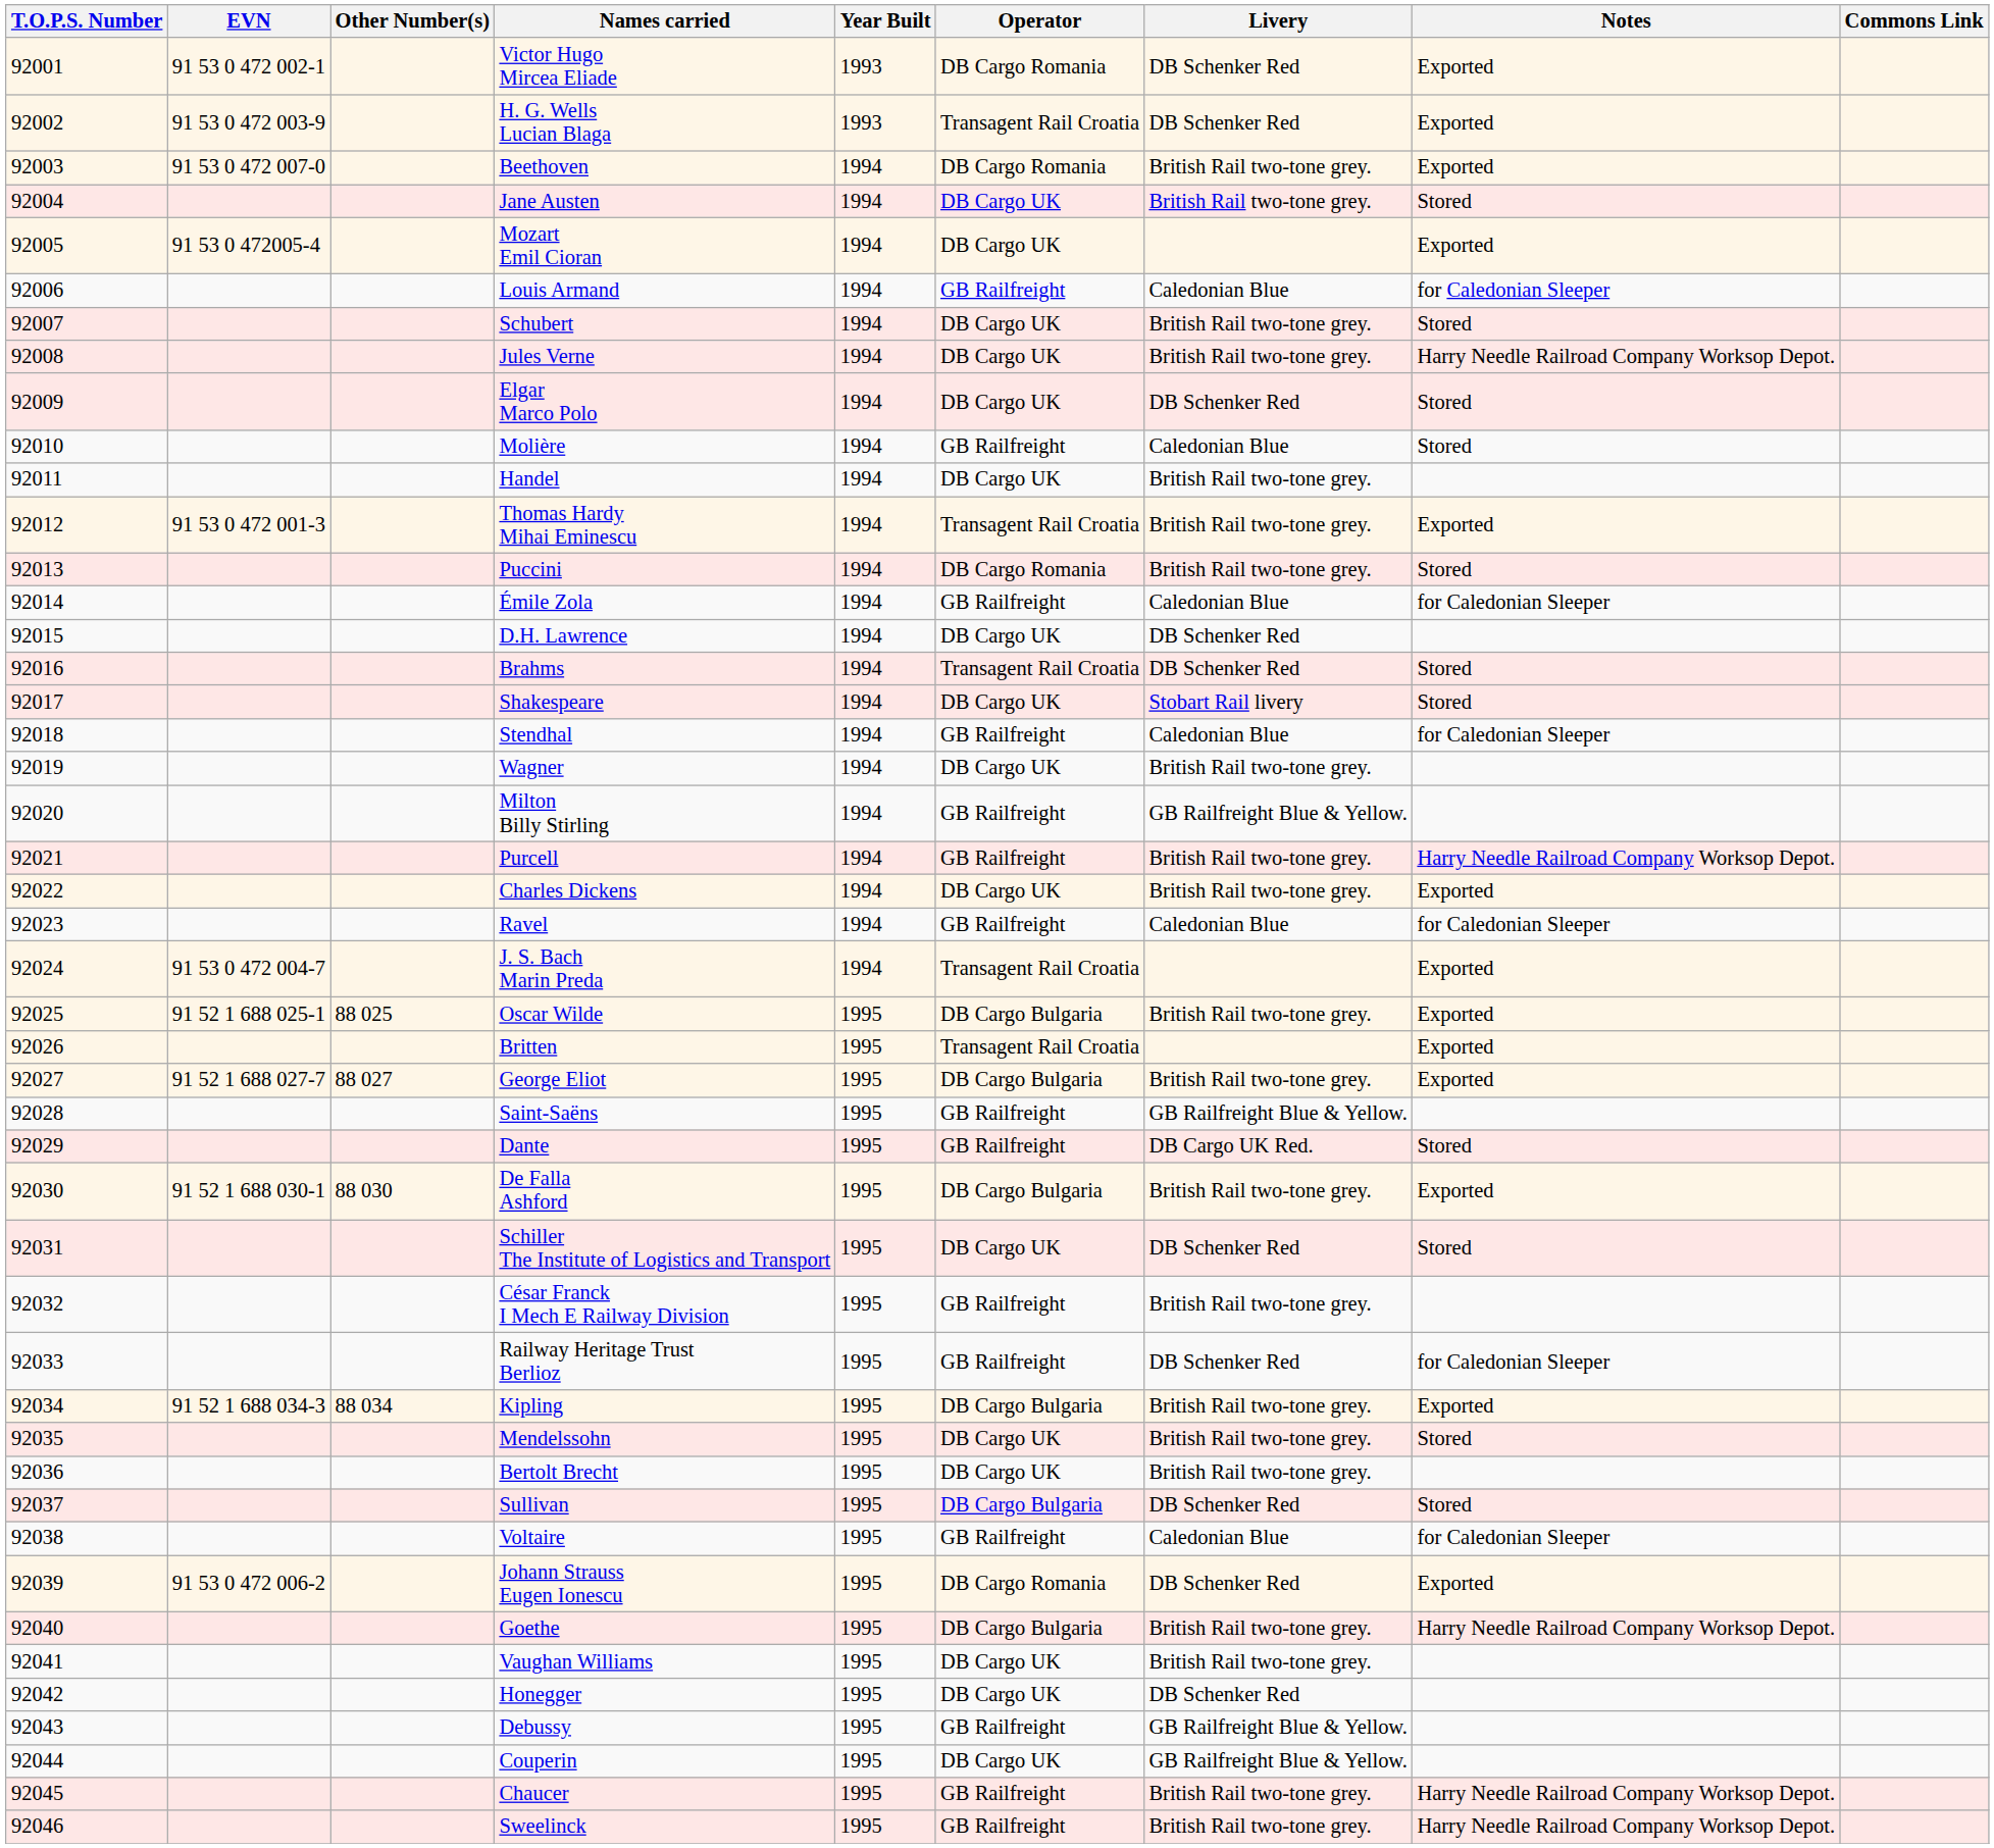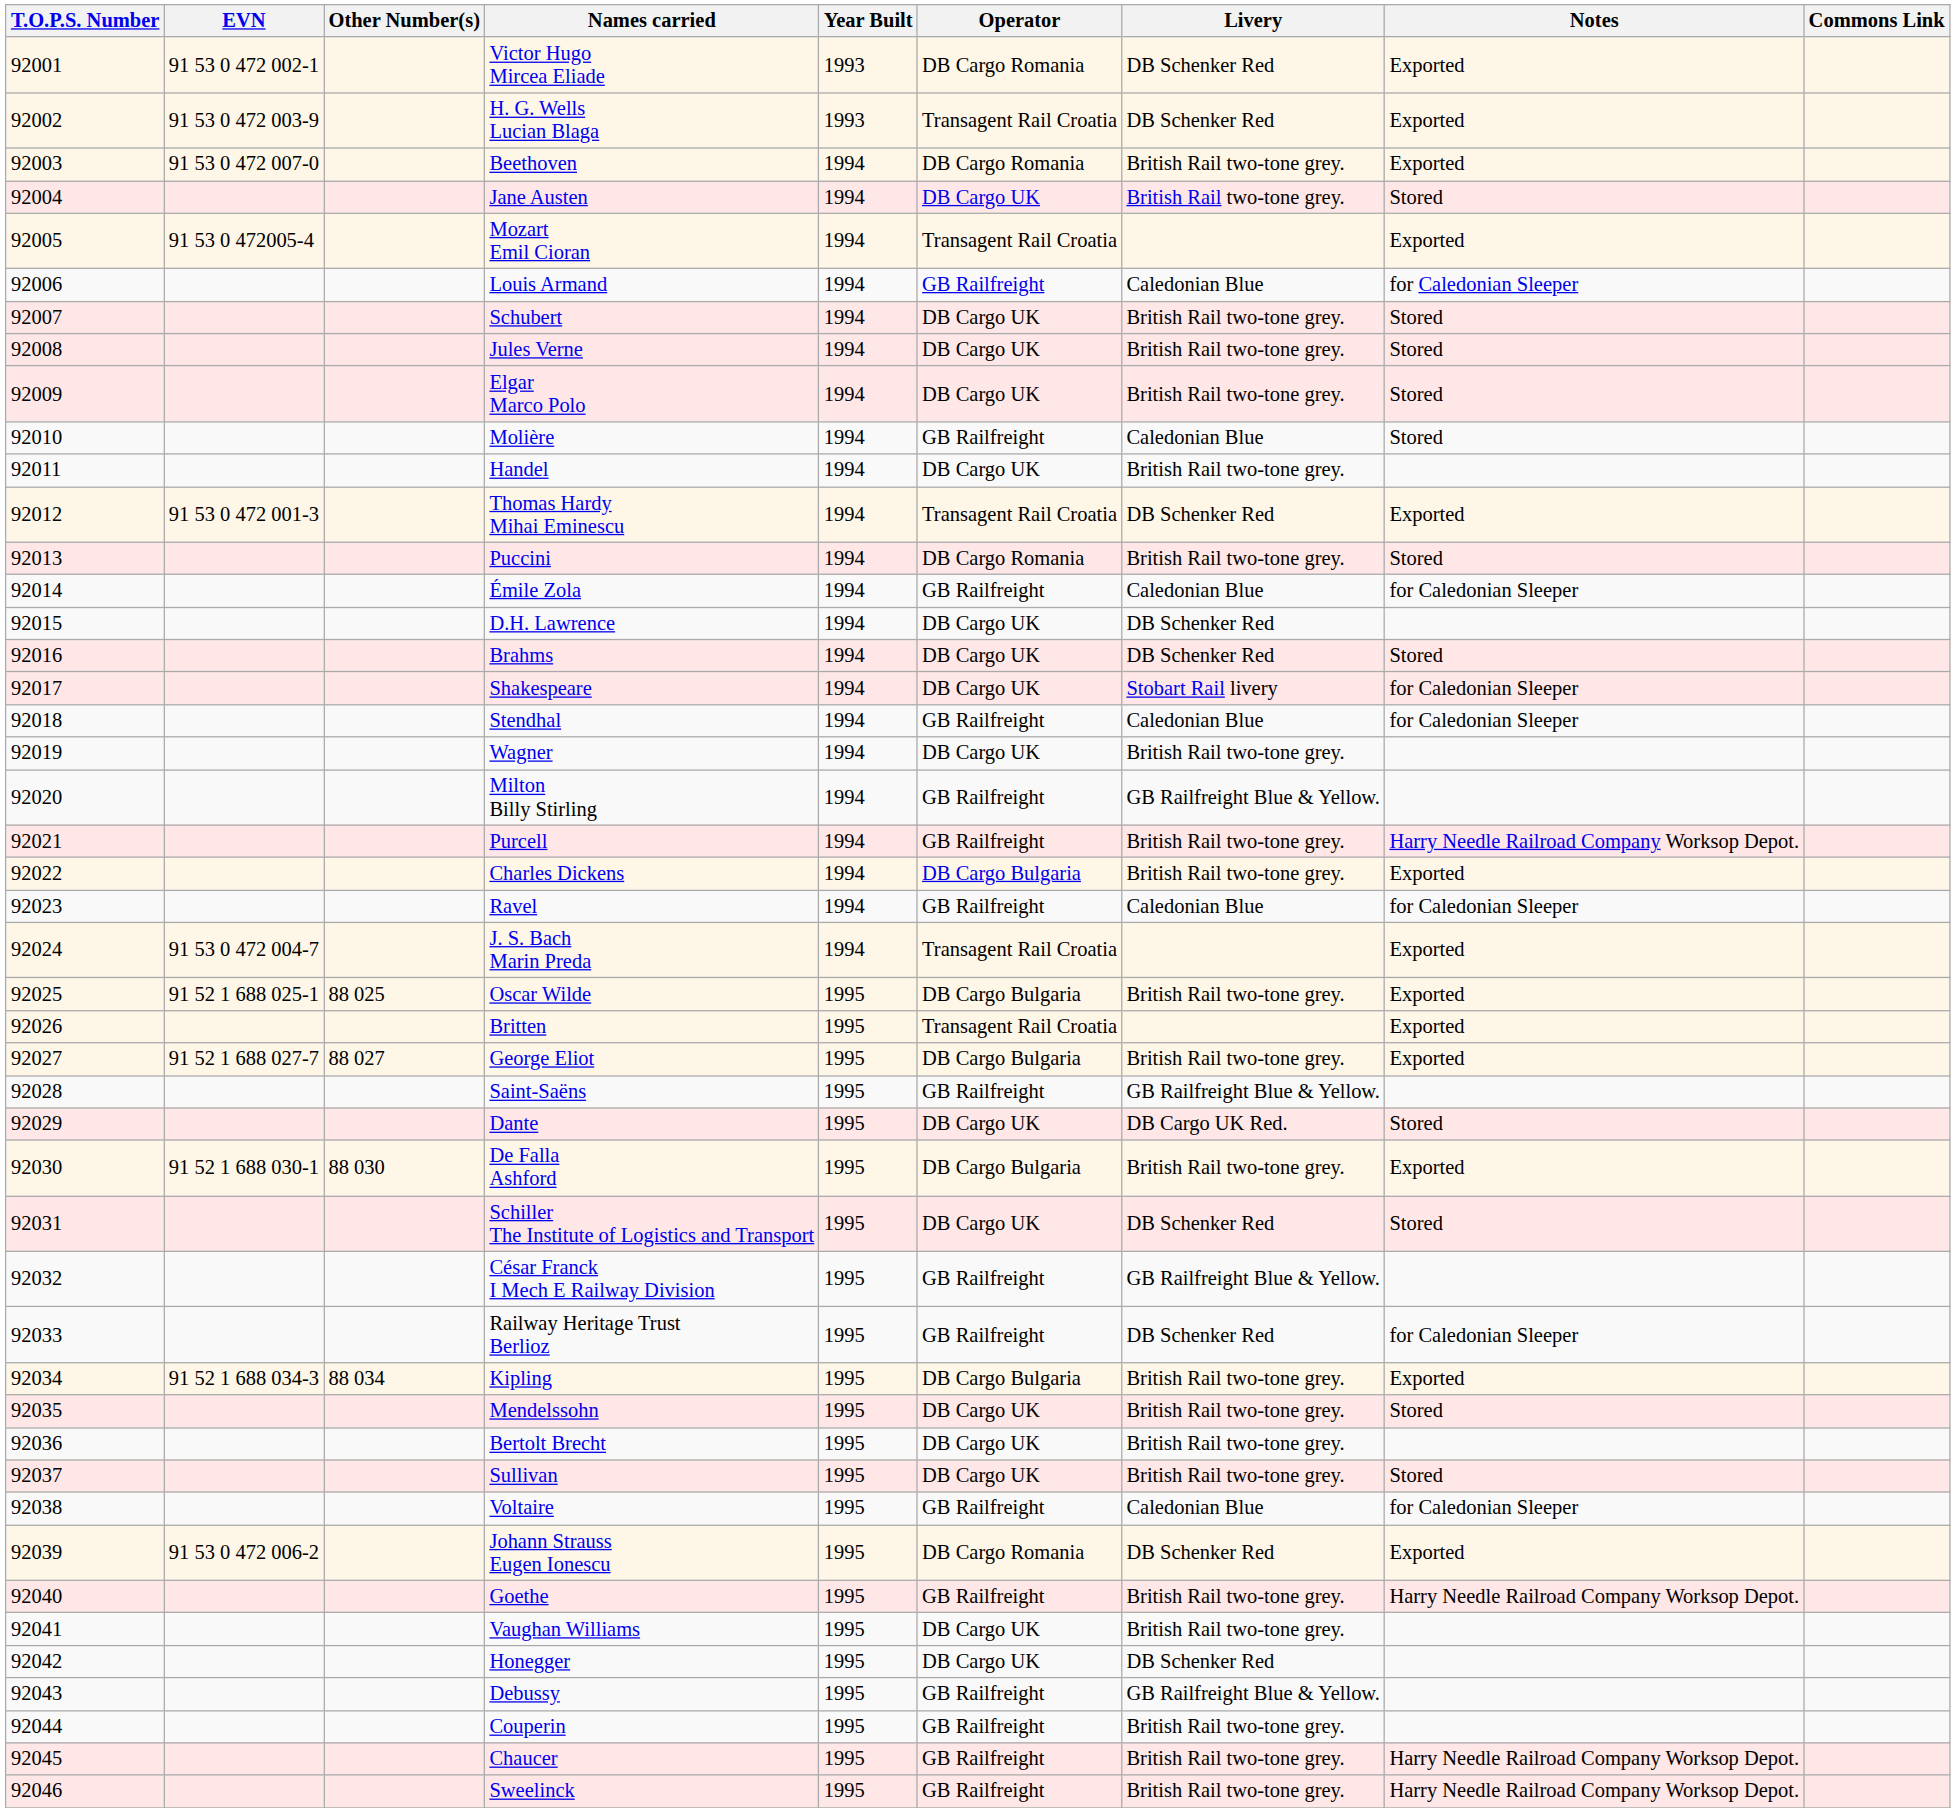Mozart Emil Cioran | Operator: DB Cargo UK -> Transagent Rail Croatia
Jules Verne | Notes: Harry Needle Railroad Company Worksop Depot. -> Stored
Elgar Marco Polo | Livery: DB Schenker Red -> British Rail two-tone grey.
Thomas Hardy Mihai Eminescu | Livery: British Rail two-tone grey. -> DB Schenker Red
Brahms | Operator: Transagent Rail Croatia -> DB Cargo UK
Shakespeare | Notes: Stored -> for Caledonian Sleeper
Charles Dickens | Operator: DB Cargo UK -> DB Cargo Bulgaria
Dante | Operator: GB Railfreight -> DB Cargo UK
César Franck I Mech E Railway Division | Livery: British Rail two-tone grey. -> GB Railfreight Blue & Yellow.
Sullivan | Operator: DB Cargo Bulgaria -> DB Cargo UK
Sullivan | Livery: DB Schenker Red -> British Rail two-tone grey.
Goethe | Operator: DB Cargo Bulgaria -> GB Railfreight
Couperin | Operator: DB Cargo UK -> GB Railfreight
Couperin | Livery: GB Railfreight Blue & Yellow. -> British Rail two-tone grey.
